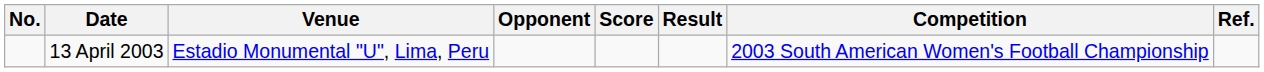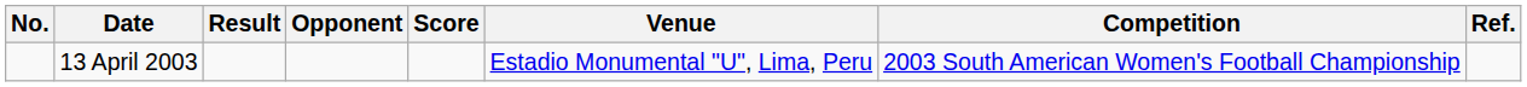columns swapped: Venue <-> Result
